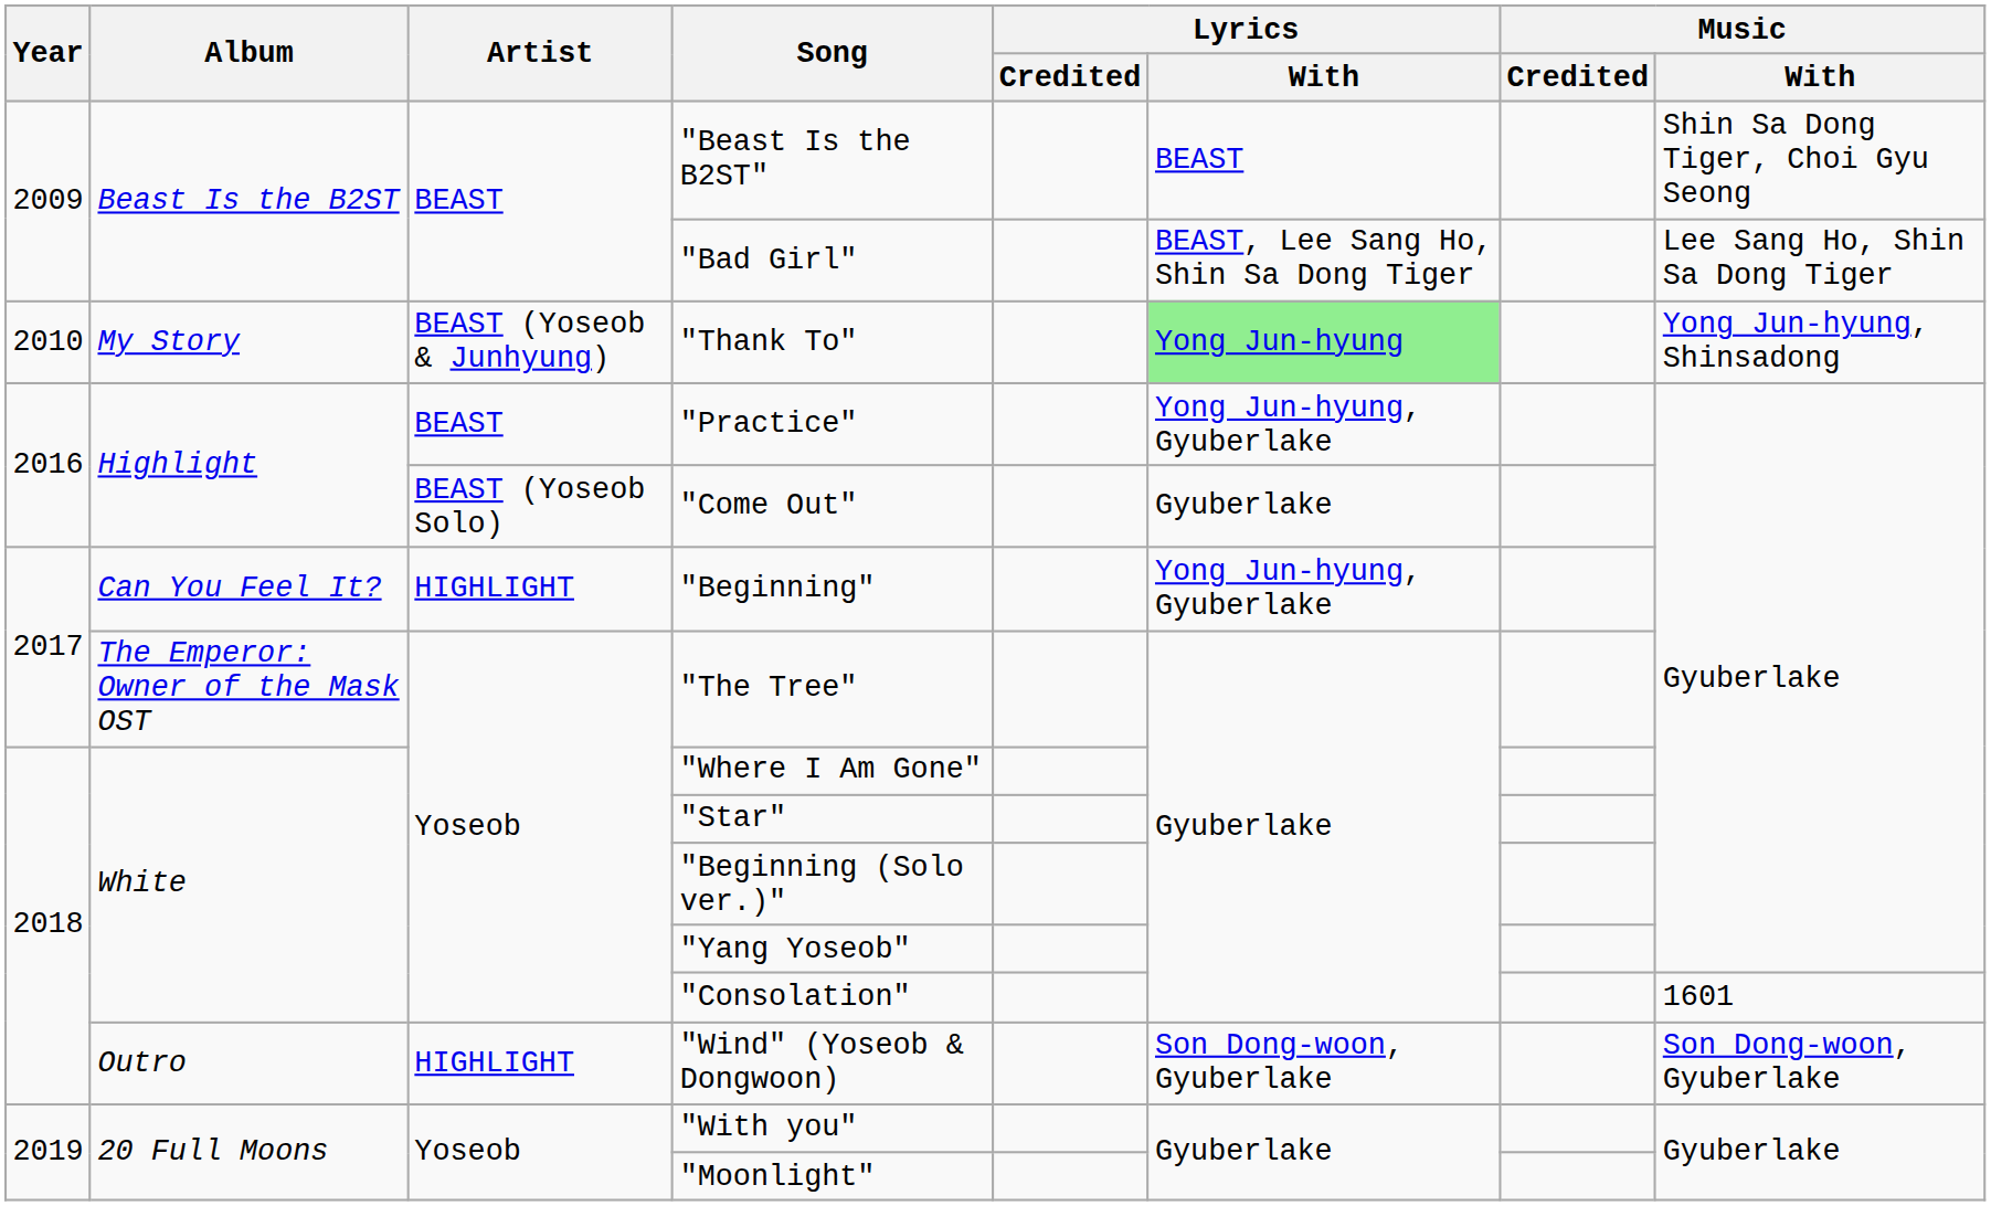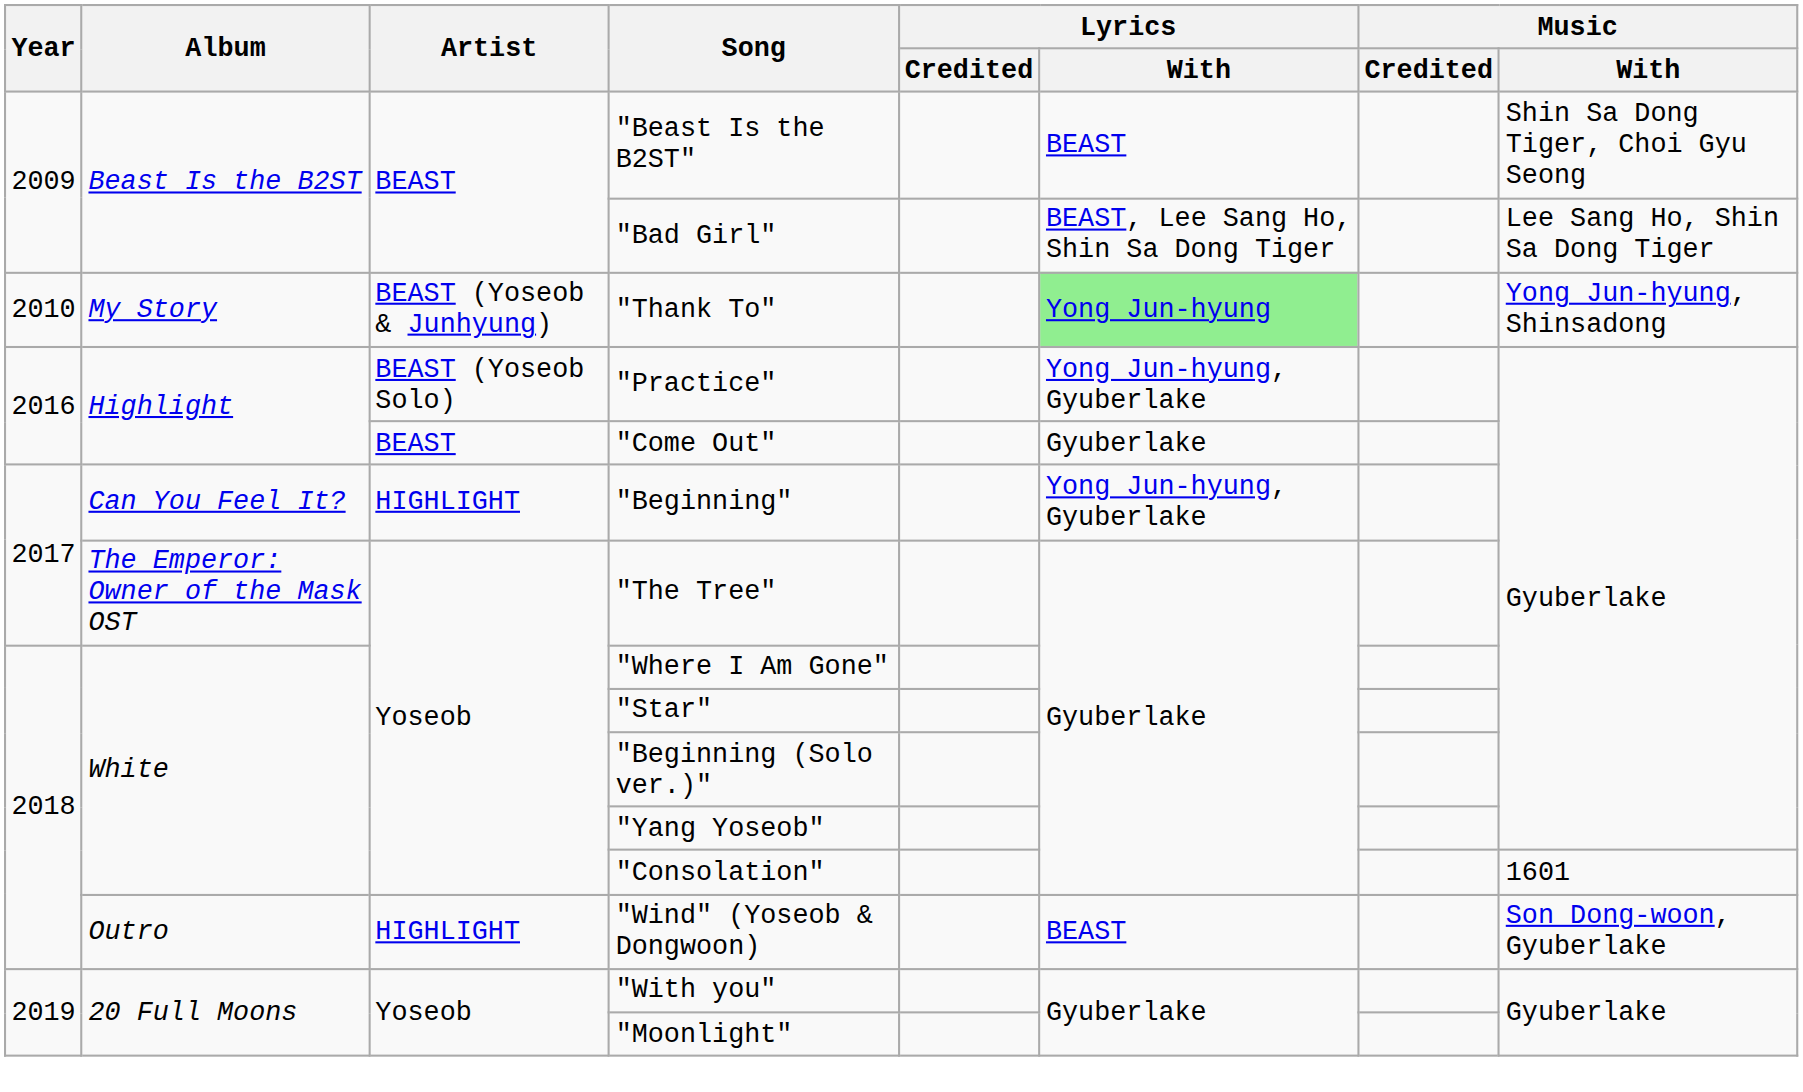"Practice" | Artist: BEAST -> BEAST (Yoseob Solo)
"Come Out" | Artist: BEAST (Yoseob Solo) -> BEAST
"Wind" (Yoseob & Dongwoon) | Lyrics / With: Son Dong-woon, Gyuberlake -> BEAST
